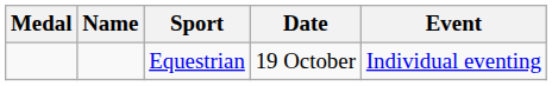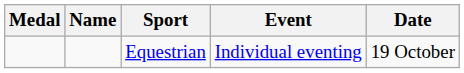columns swapped: Event <-> Date
